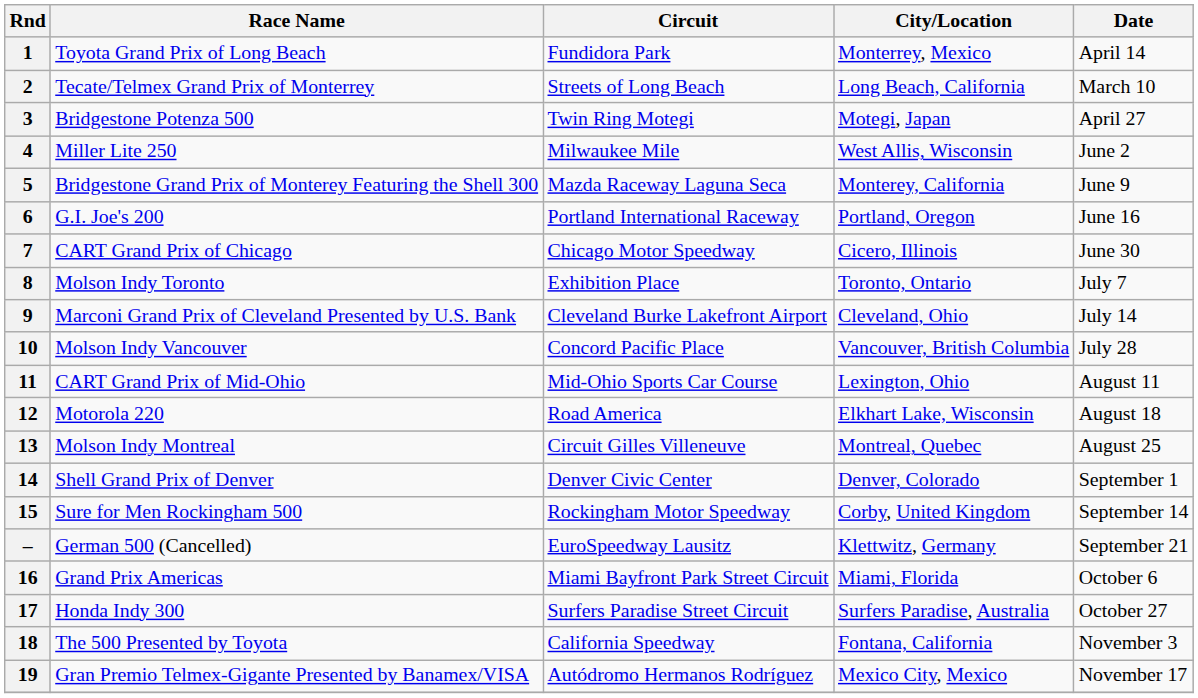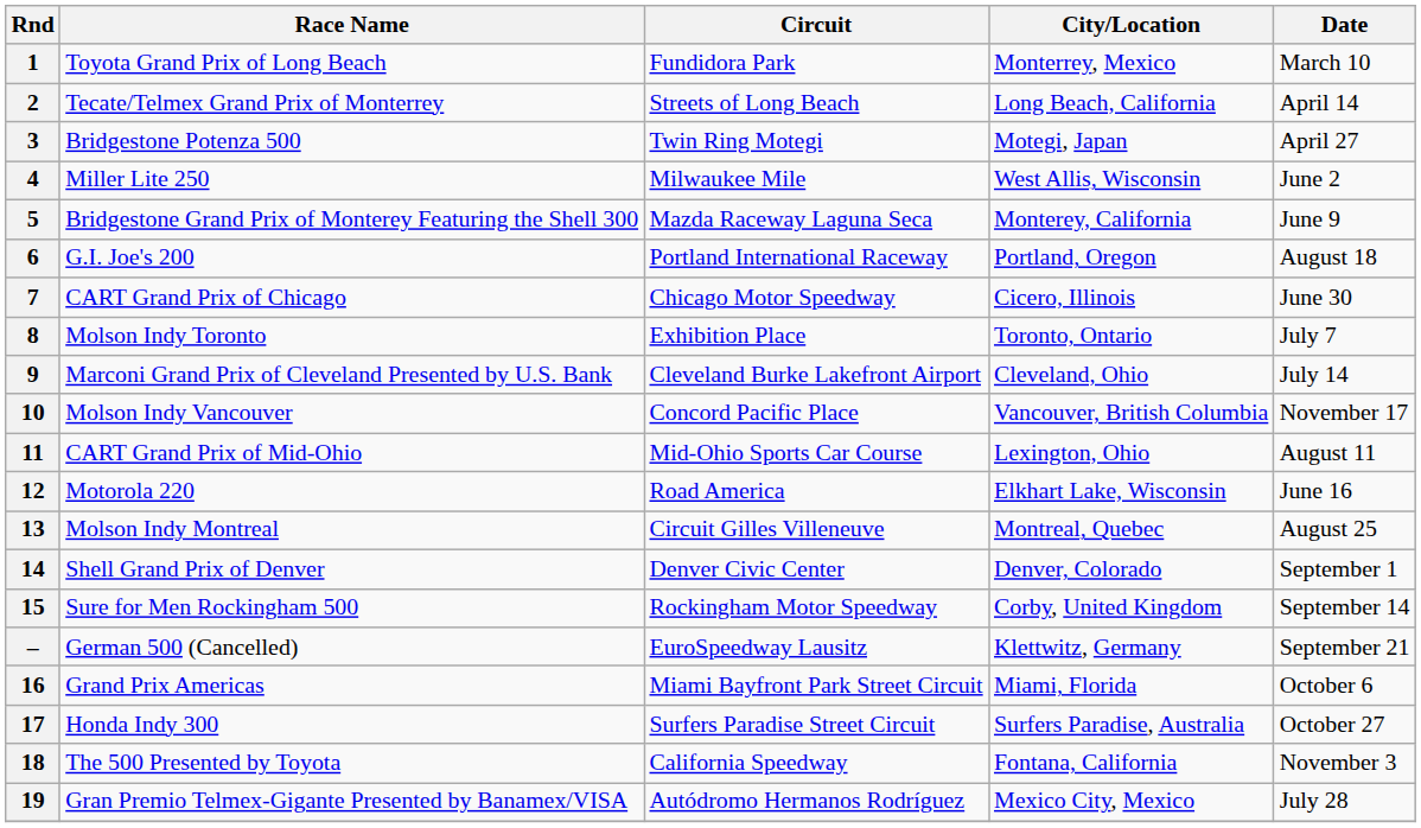1 | Date: April 14 -> March 10
2 | Date: March 10 -> April 14
6 | Date: June 16 -> August 18
10 | Date: July 28 -> November 17
12 | Date: August 18 -> June 16
19 | Date: November 17 -> July 28
